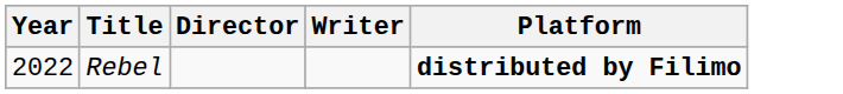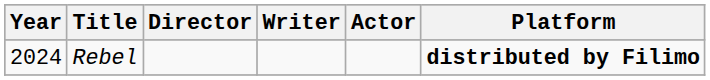+ column: Actor
Rebel | Year: 2022 -> 2024
